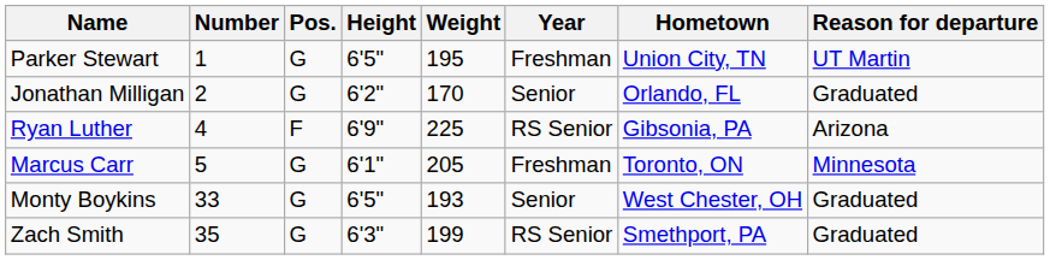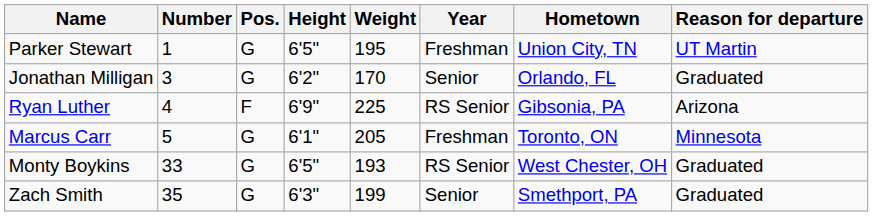Jonathan Milligan | Number: 2 -> 3
Monty Boykins | Year: Senior -> RS Senior
Zach Smith | Year: RS Senior -> Senior
